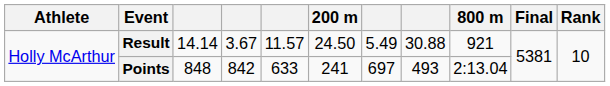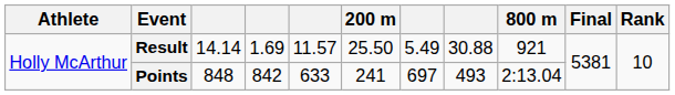Result | column 4: 3.67 -> 1.69
Result | 200 m: 24.50 -> 25.50
